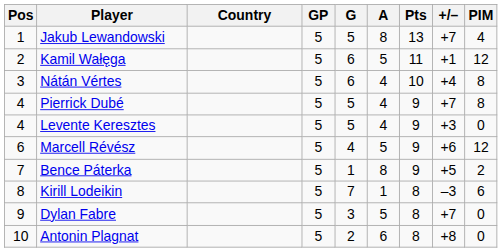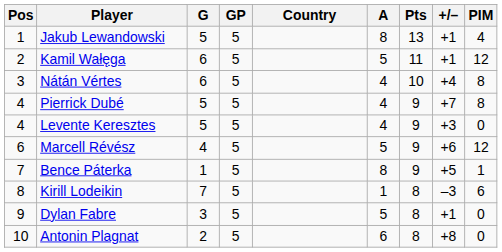columns swapped: Country <-> G
Jakub Lewandowski | +/–: +7 -> +1
Bence Páterka | PIM: 2 -> 1
Dylan Fabre | +/–: +7 -> +1
